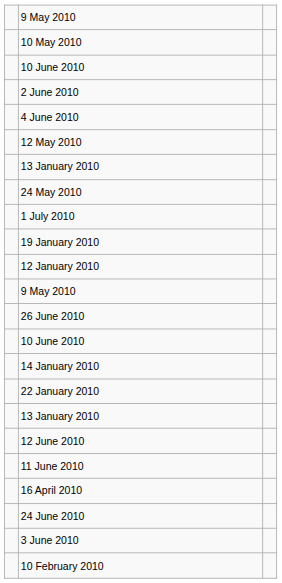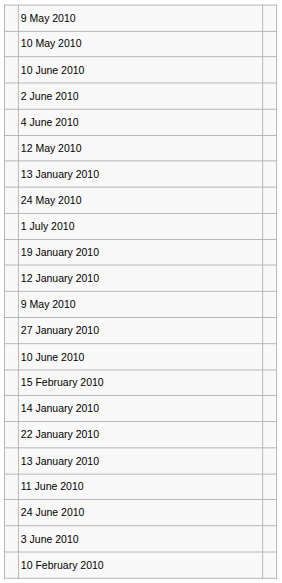- row: 26 June 2010
+ row: 27 January 2010
+ row: 15 February 2010
- row: 12 June 2010
- row: 16 April 2010
